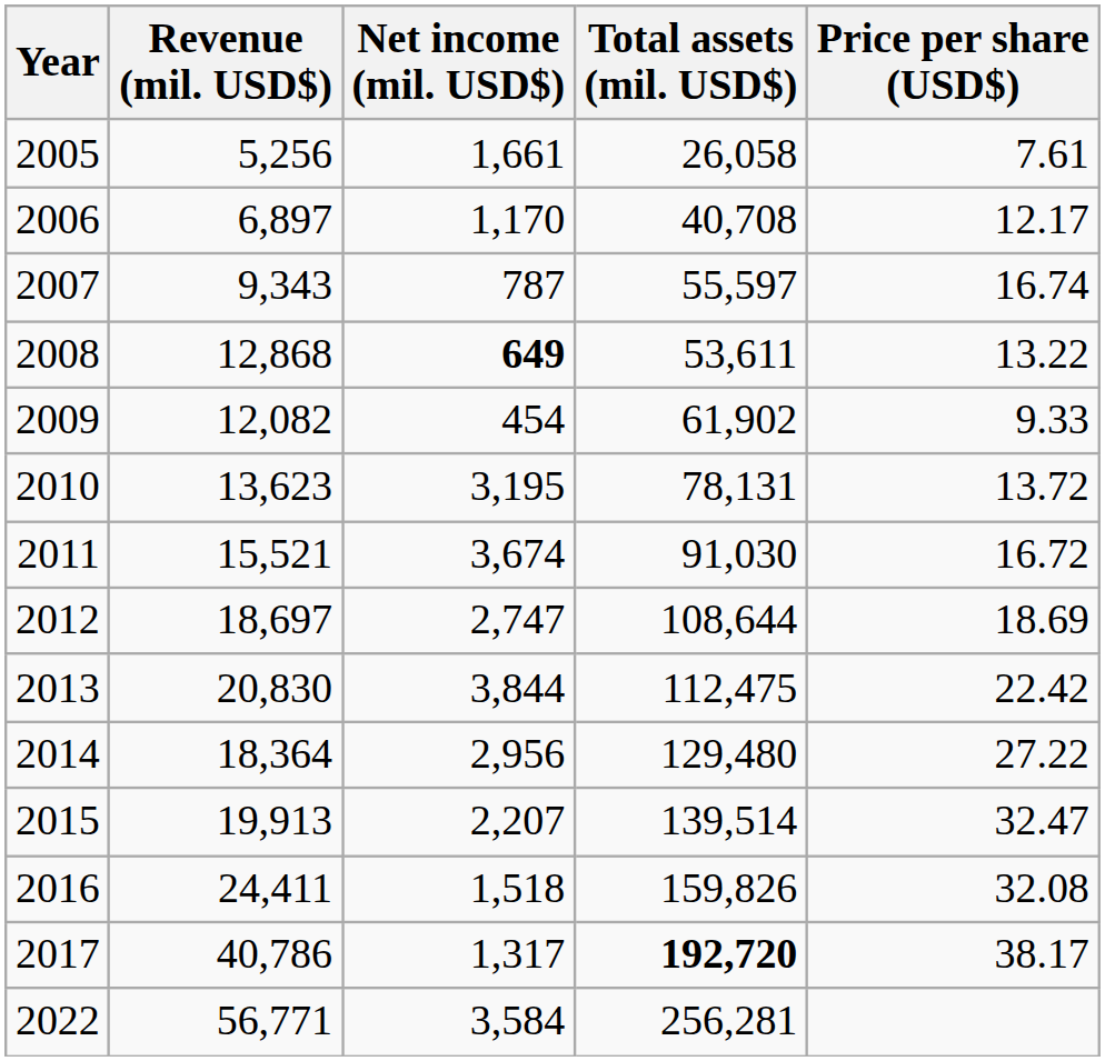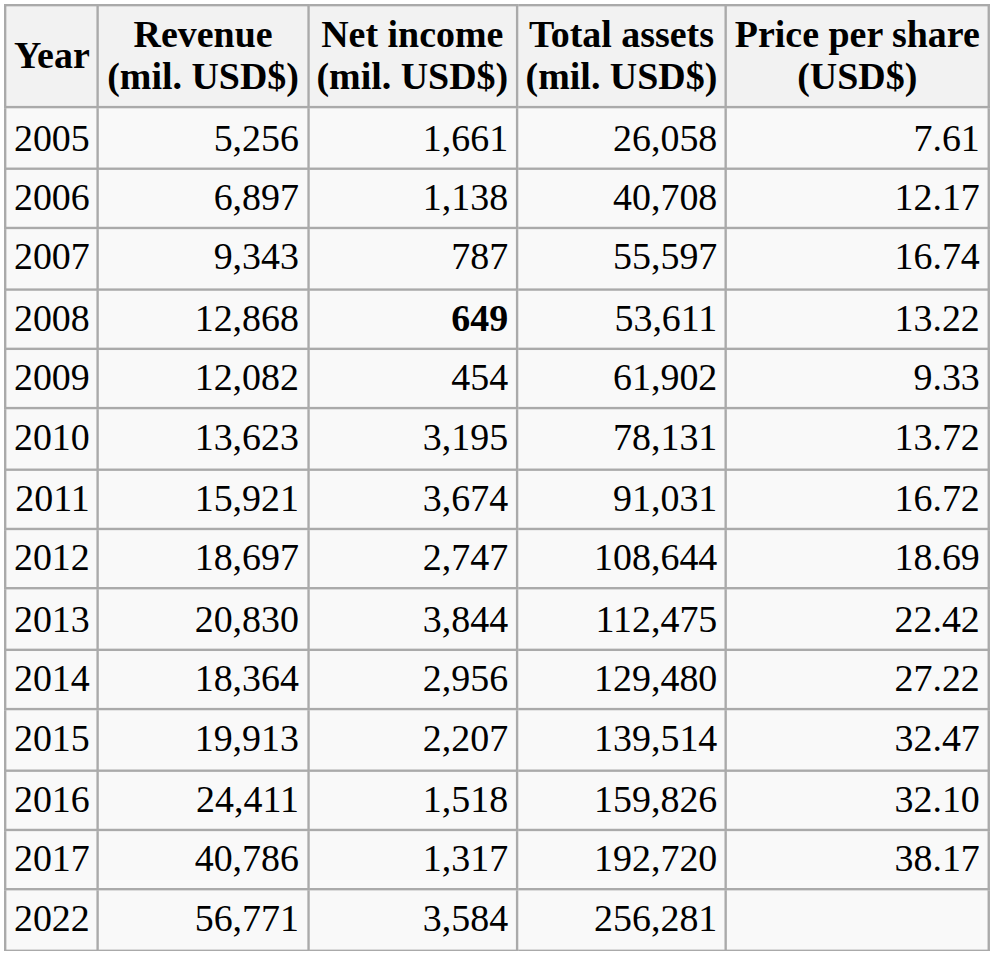2006 | Net income (mil. USD$): 1,170 -> 1,138
2011 | Revenue (mil. USD$): 15,521 -> 15,921
2011 | Total assets (mil. USD$): 91,030 -> 91,031
2016 | Price per share (USD$): 32.08 -> 32.10
2017 | Total assets (mil. USD$): bold -> normal
